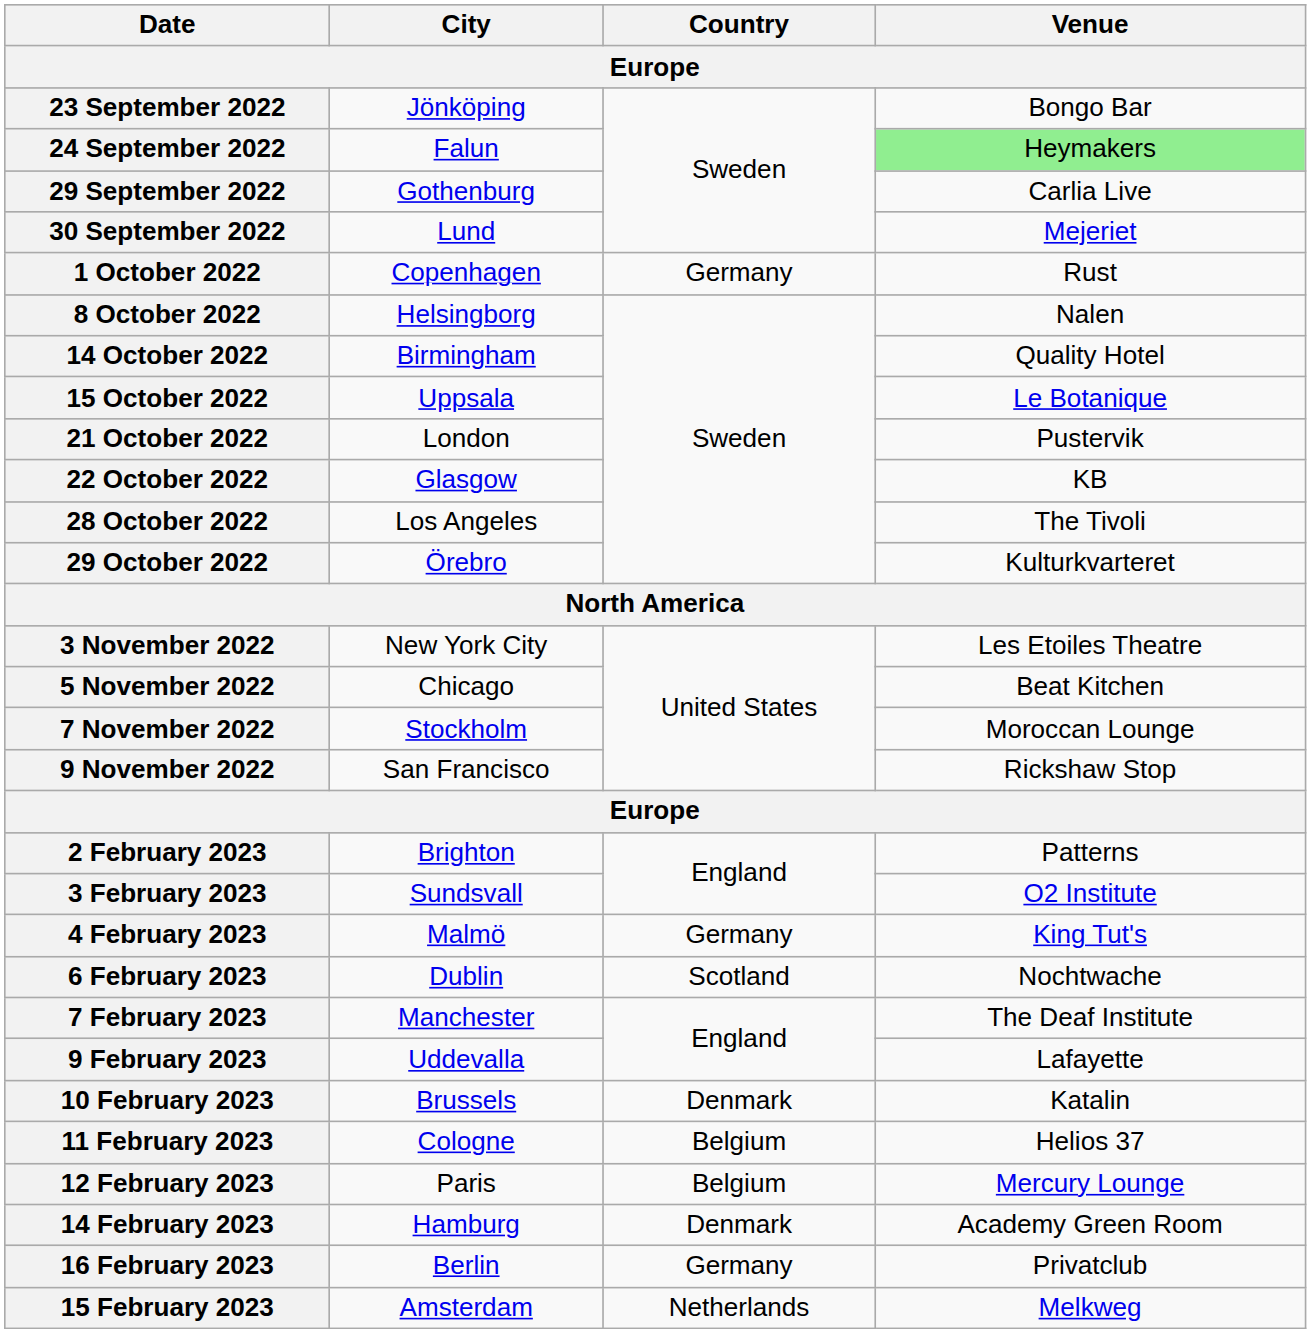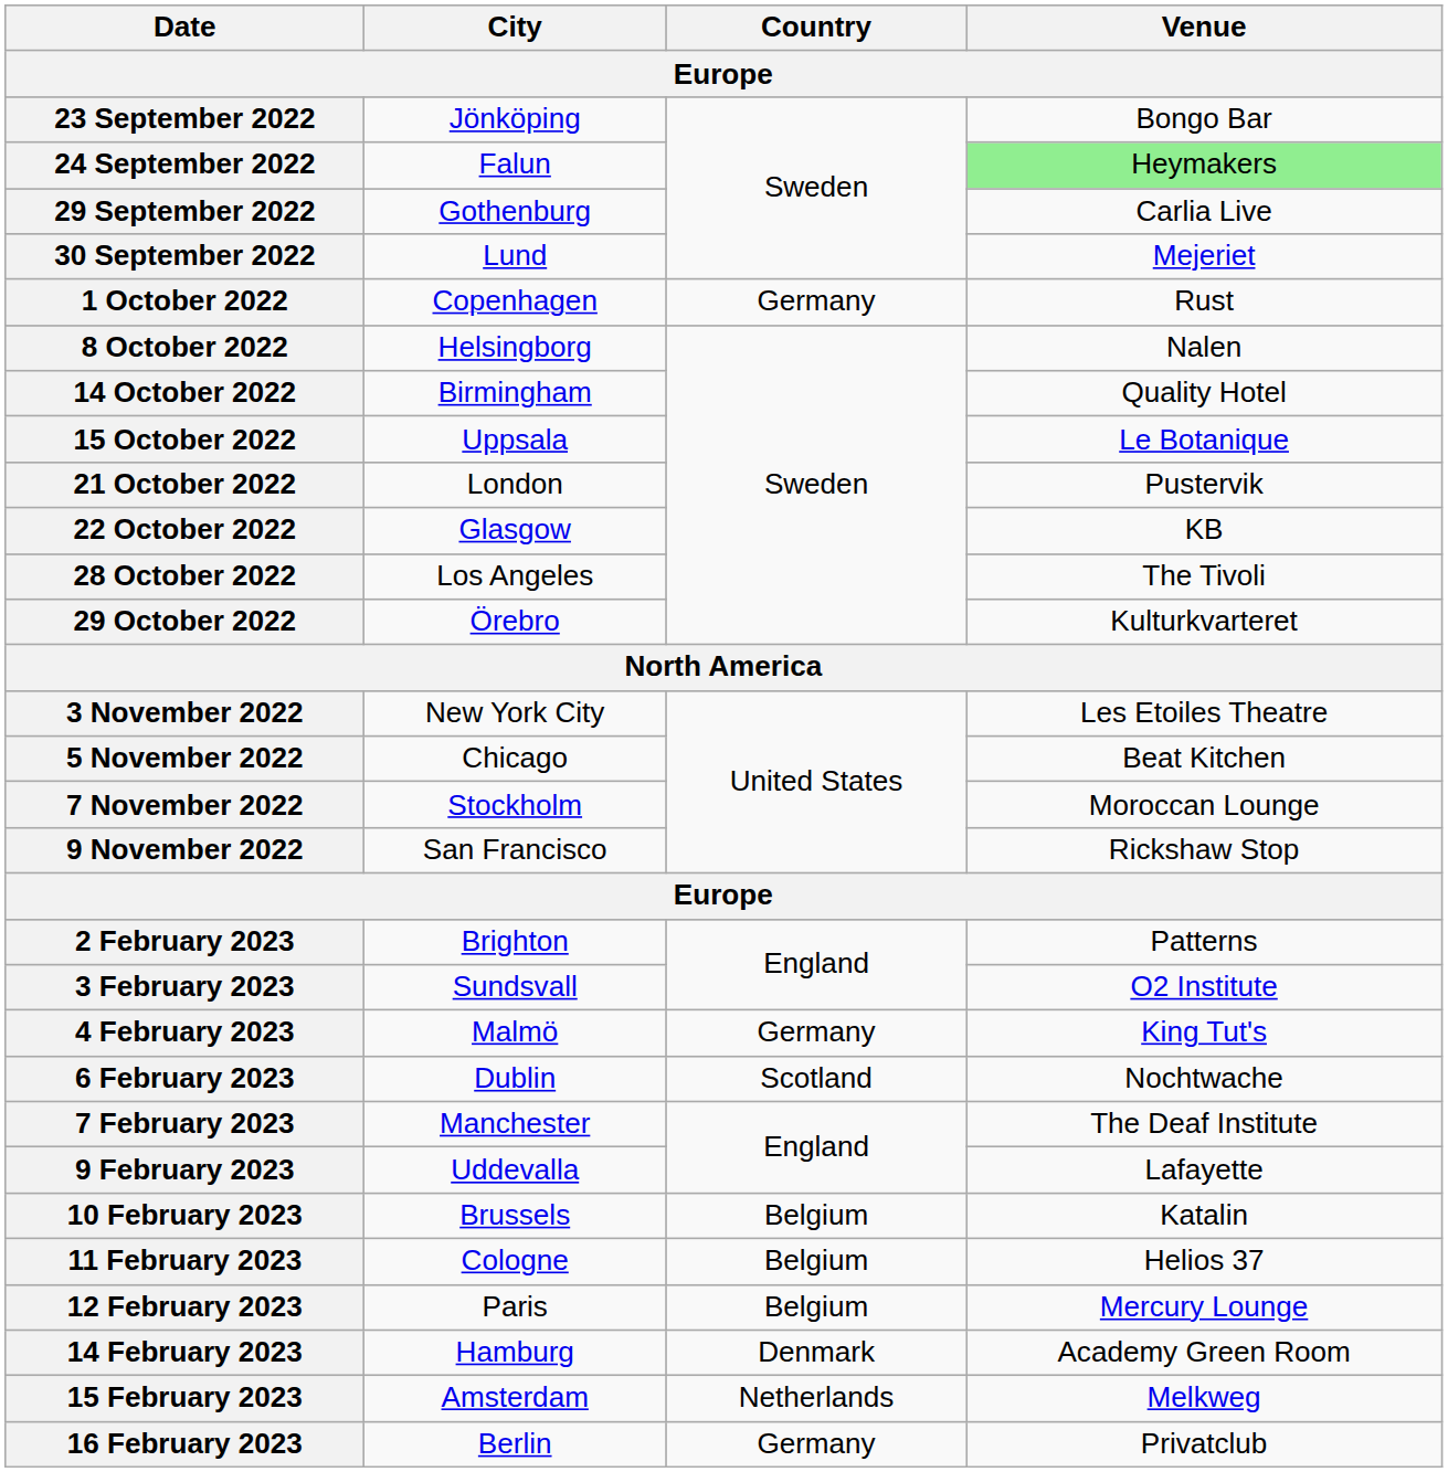10 February 2023 | Country: Denmark -> Belgium
rows swapped: 15 February 2023 <-> 16 February 2023
